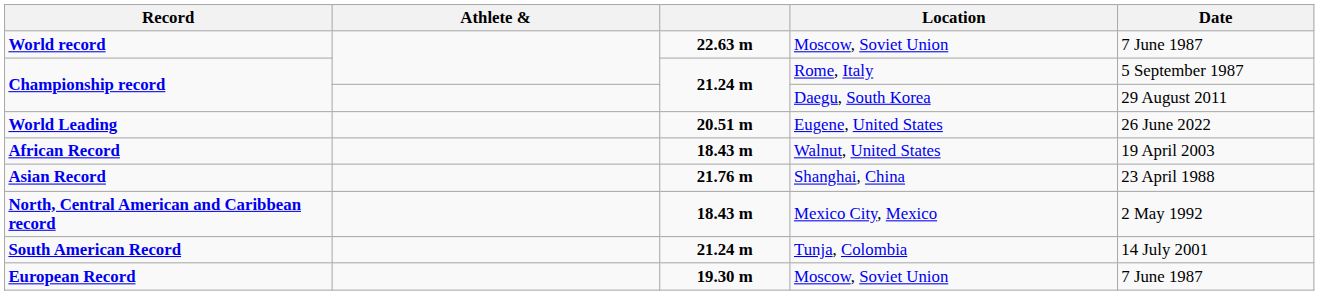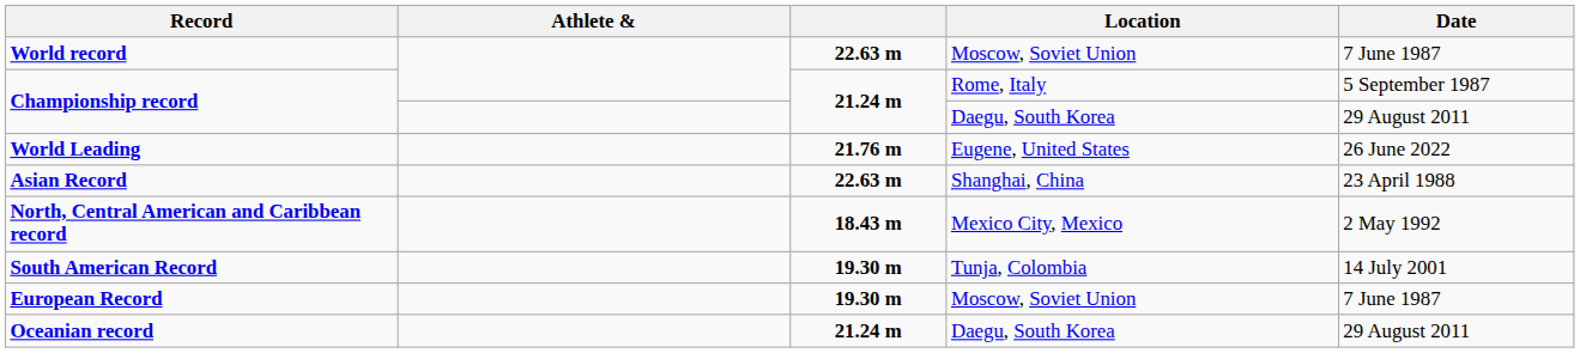World Leading | column 3: 20.51 m -> 21.76 m
- row: African Record | 18.43 m | Walnut, United States | 19 April 2003
Asian Record | column 3: 21.76 m -> 22.63 m
South American Record | column 3: 21.24 m -> 19.30 m
+ row: Oceanian record | 21.24 m | Daegu, South Korea | 29 August 2011
